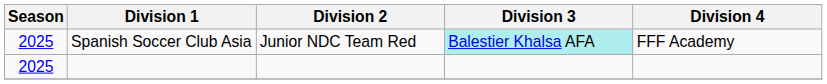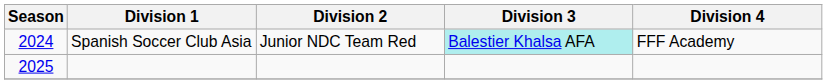Spanish Soccer Club Asia | Season: 2025 -> 2024
